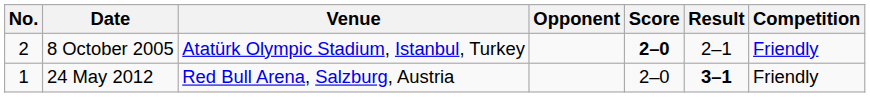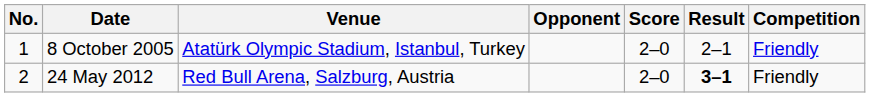8 October 2005 | No.: 2 -> 1
8 October 2005 | Score: bold -> normal
24 May 2012 | No.: 1 -> 2
